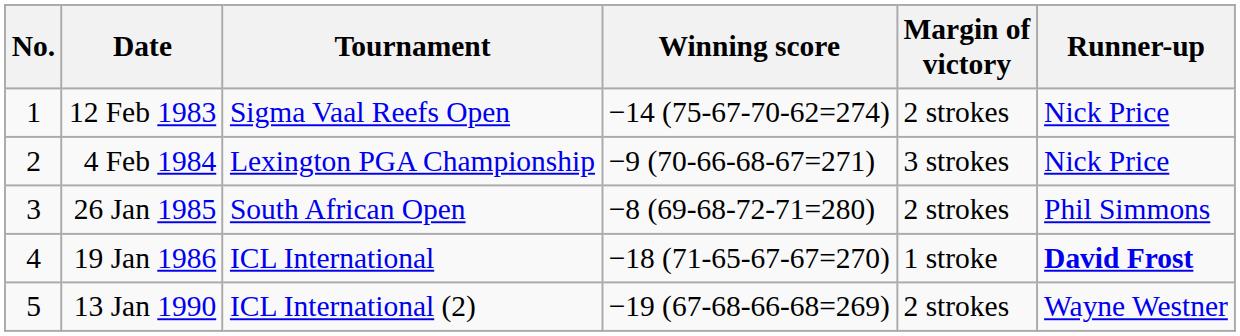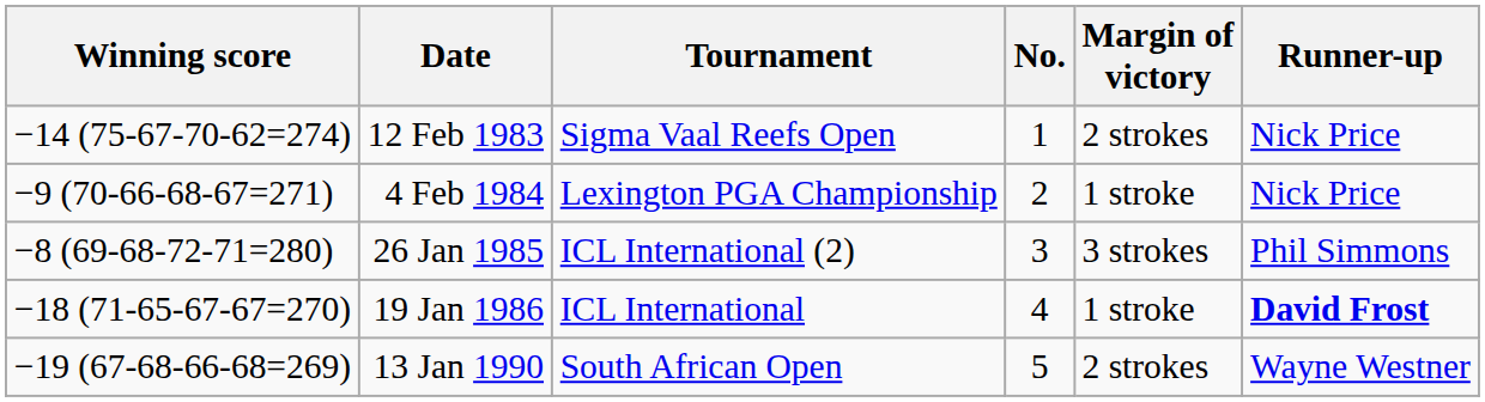columns swapped: No. <-> Winning score
4 Feb 1984 | Margin of victory: 3 strokes -> 1 stroke
26 Jan 1985 | Tournament: South African Open -> ICL International (2)
26 Jan 1985 | Margin of victory: 2 strokes -> 3 strokes
13 Jan 1990 | Tournament: ICL International (2) -> South African Open
